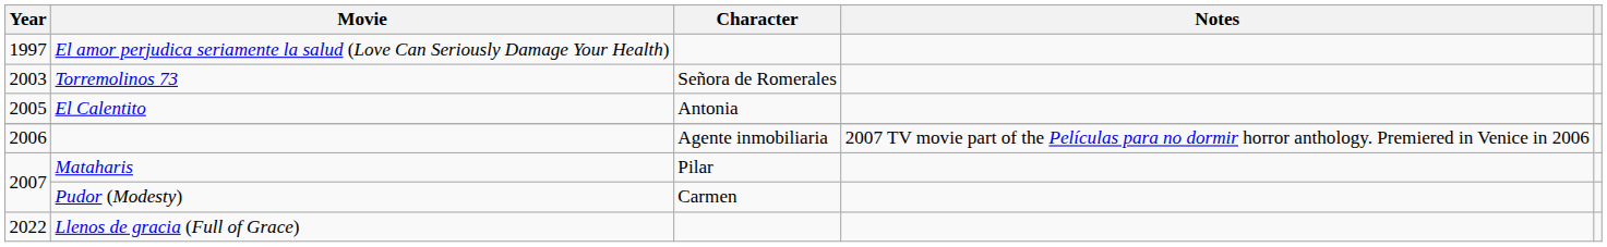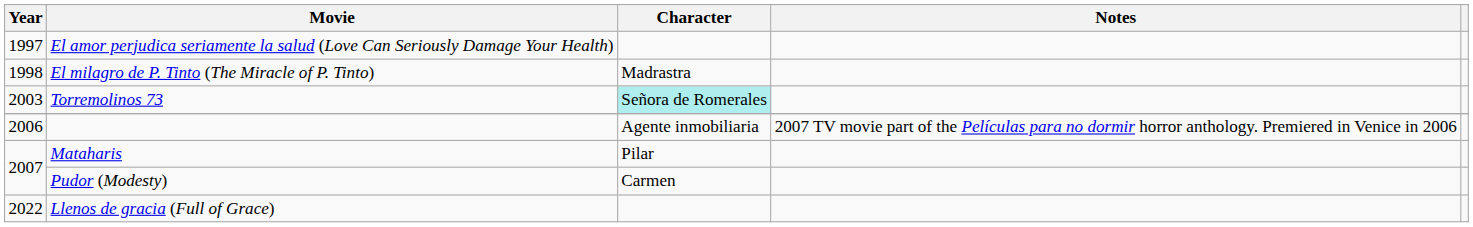+ row: 1998 | El milagro de P. Tinto (The Miracle of P. Tinto) | Madrastra
Torremolinos 73 | Character: no background -> paleturquoise background
- row: 2005 | El Calentito | Antonia
